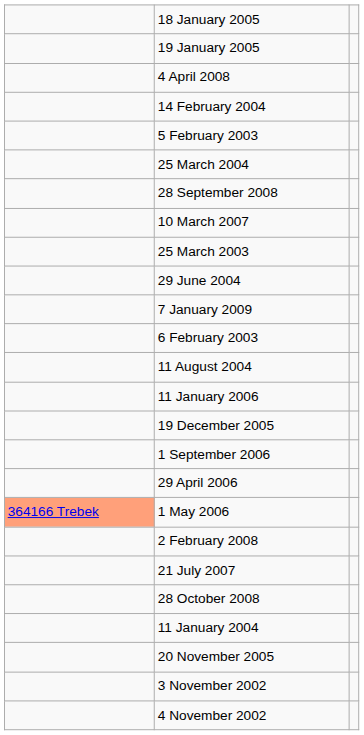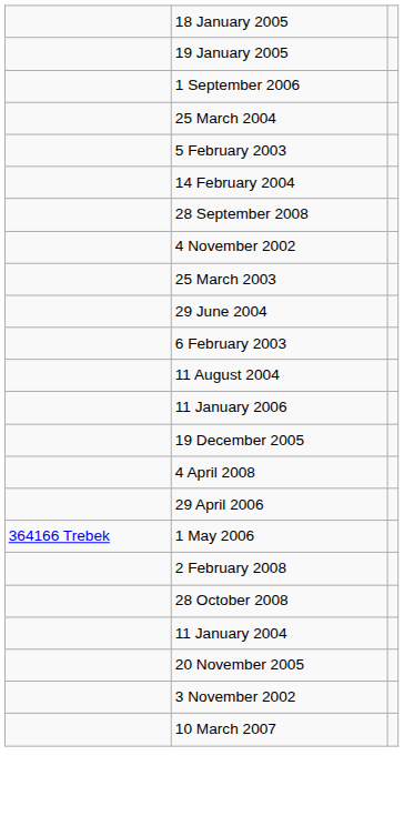rows swapped: 4 April 2008 <-> 1 September 2006
rows swapped: 14 February 2004 <-> 25 March 2004
rows swapped: 4 November 2002 <-> 10 March 2007
- row: 7 January 2009
1 May 2006 | column 1: lightsalmon background -> no background
- row: 21 July 2007
